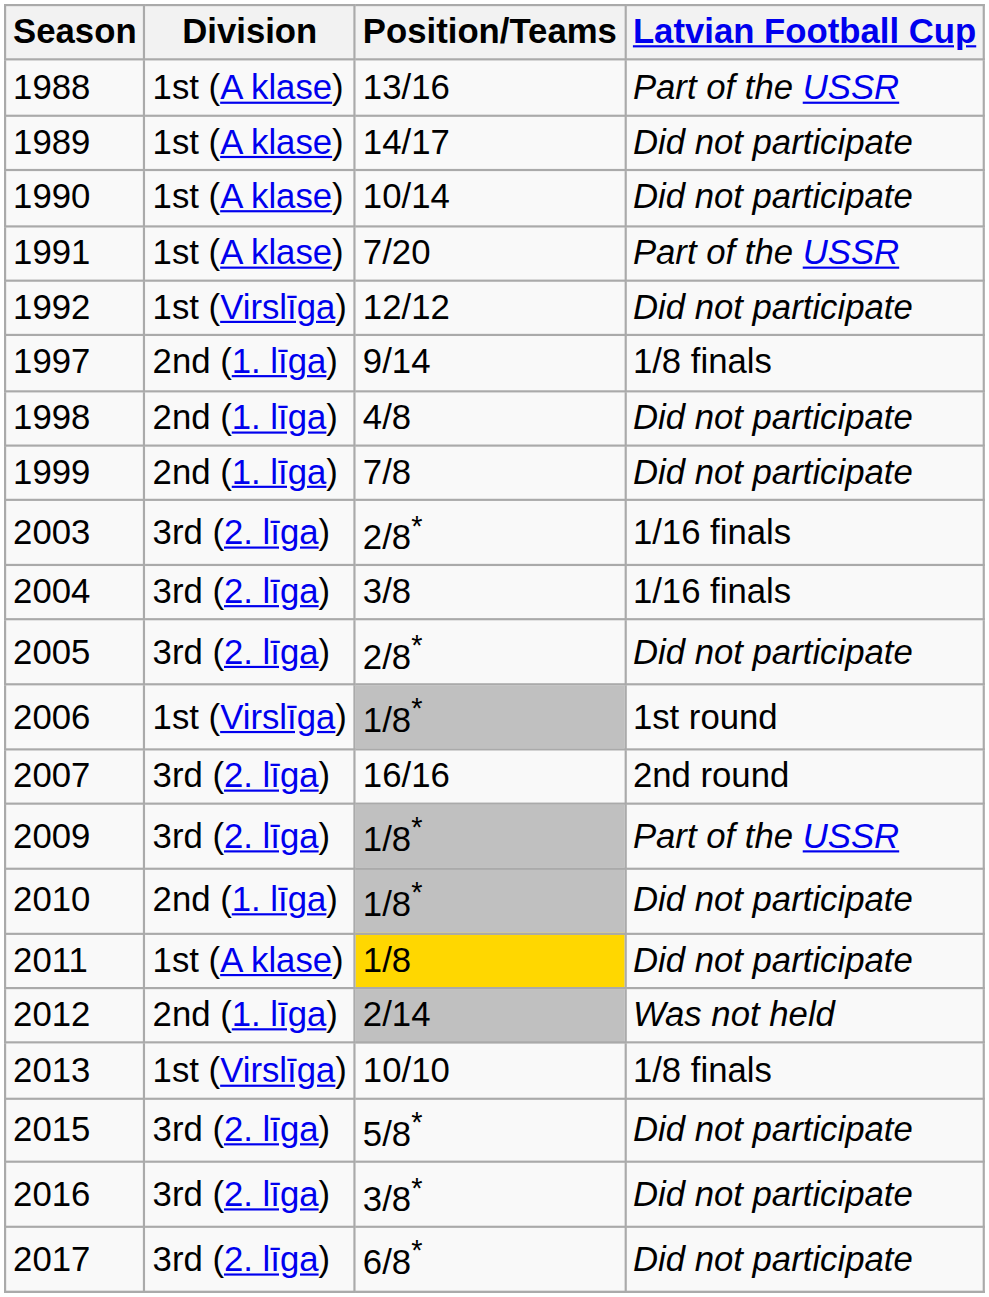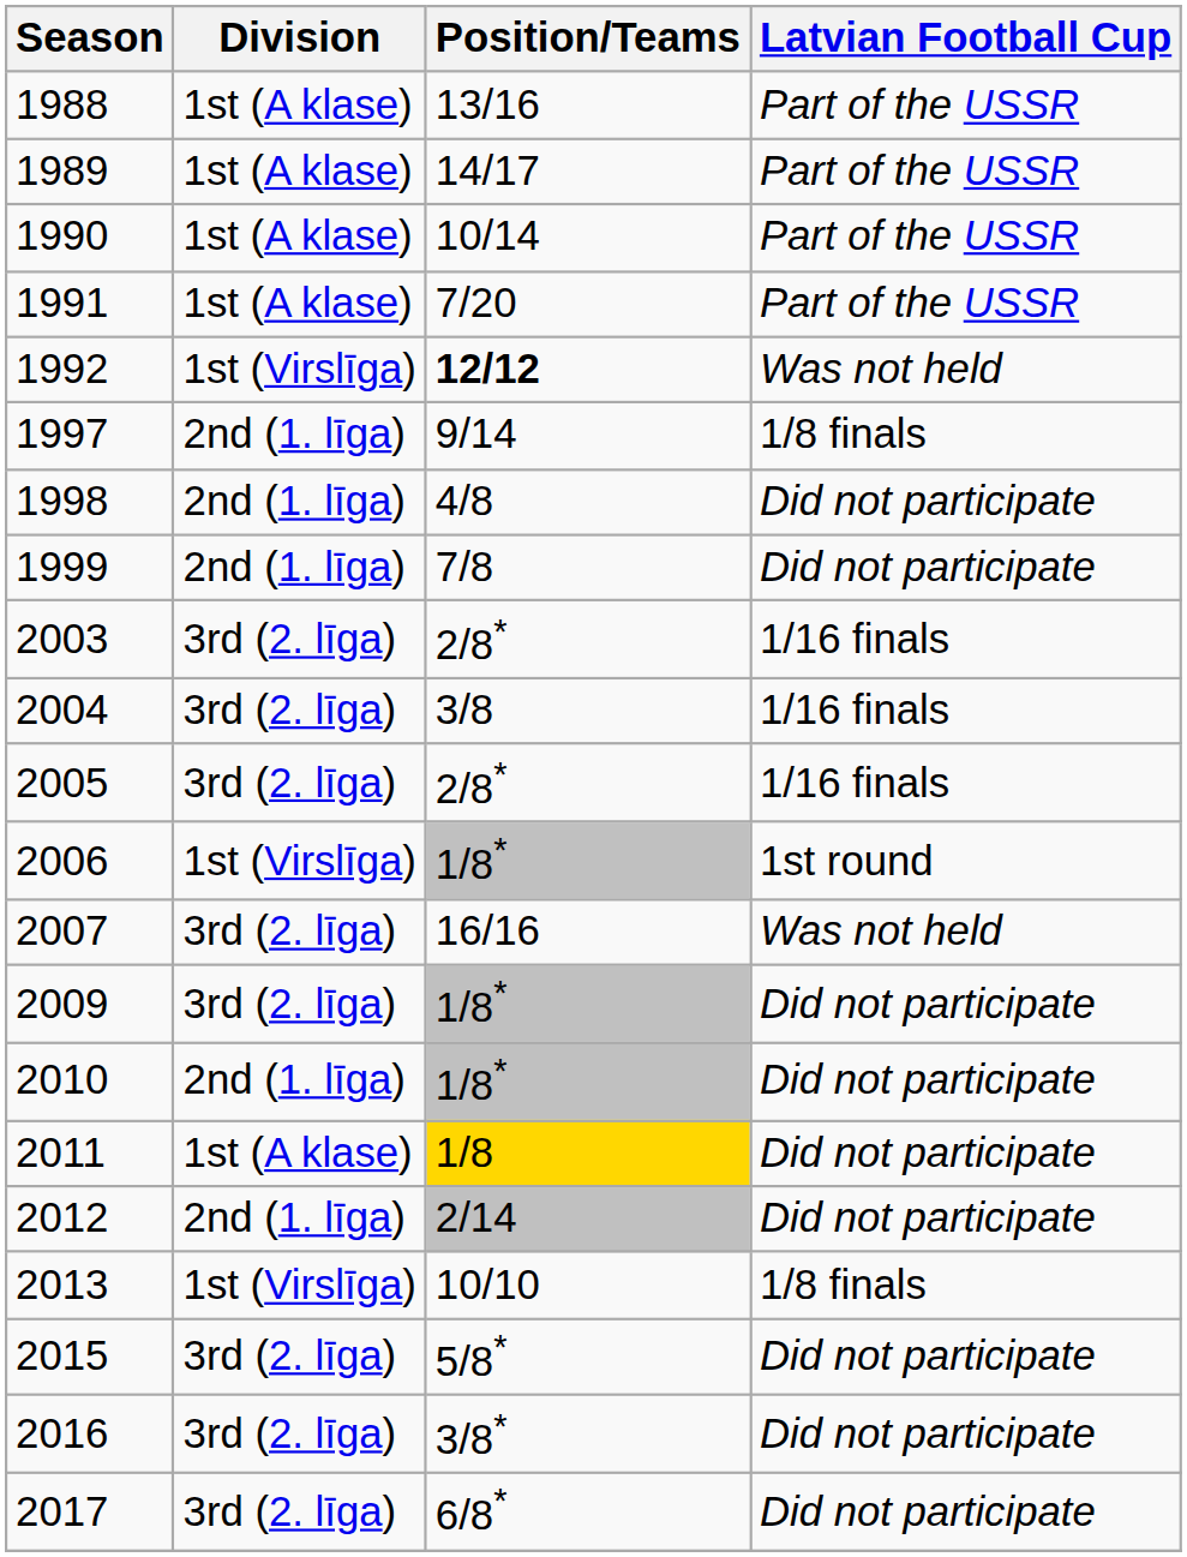1989 | Latvian Football Cup: Did not participate -> Part of the USSR
1990 | Latvian Football Cup: Did not participate -> Part of the USSR
1992 | Position/Teams: normal -> bold
1992 | Latvian Football Cup: Did not participate -> Was not held
2005 | Latvian Football Cup: Did not participate -> 1/16 finals
2007 | Latvian Football Cup: 2nd round -> Was not held
2009 | Latvian Football Cup: Part of the USSR -> Did not participate
2012 | Latvian Football Cup: Was not held -> Did not participate
